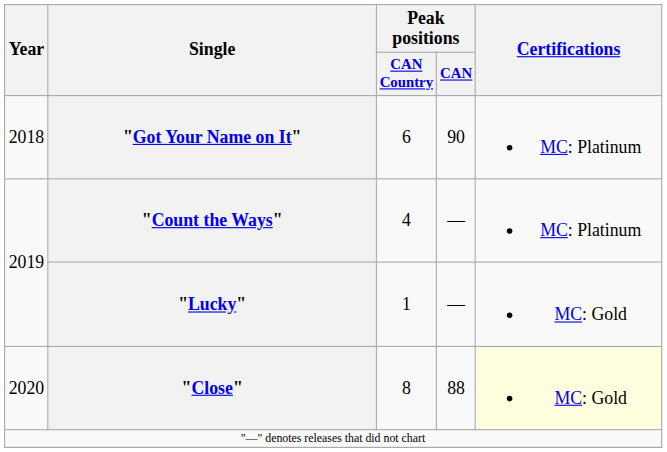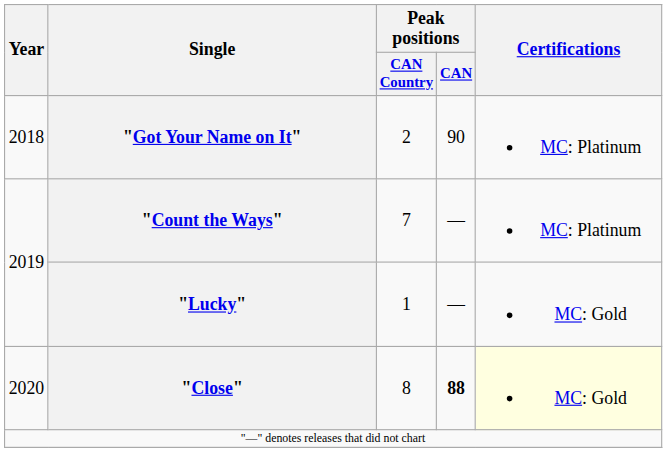"Got Your Name on It" | Peak positions / CAN Country: 6 -> 2
"Count the Ways" | Peak positions / CAN Country: 4 -> 7
"Close" | Peak positions / CAN: normal -> bold
